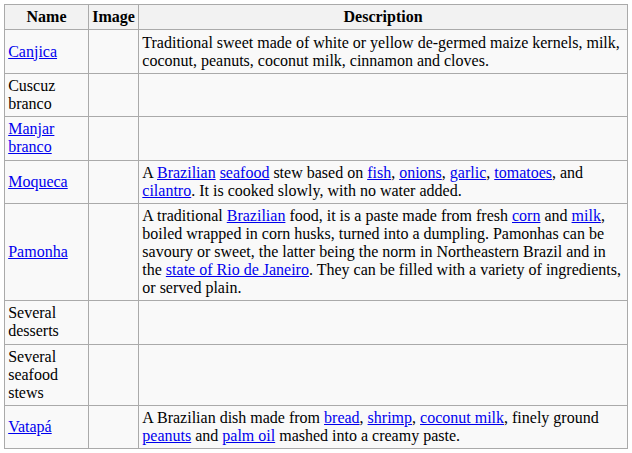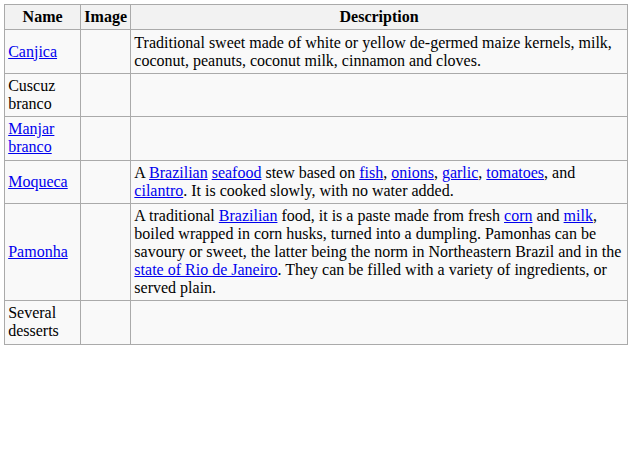- row: Several seafood stews
- row: Vatapá | A Brazilian dish made from bread, shrimp, coconut milk, finely ground peanuts and palm oil mashed into a creamy paste.
